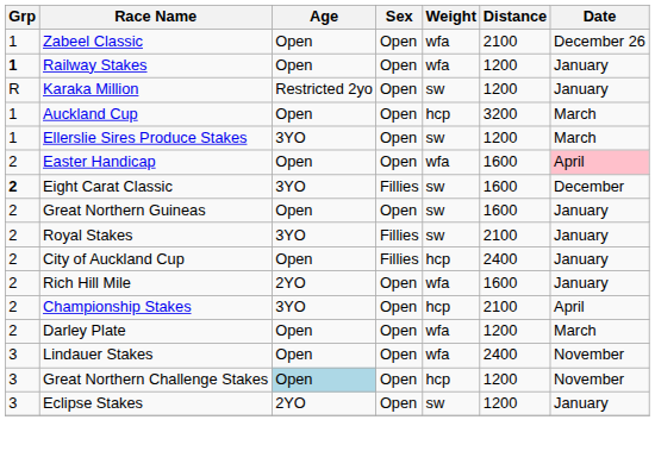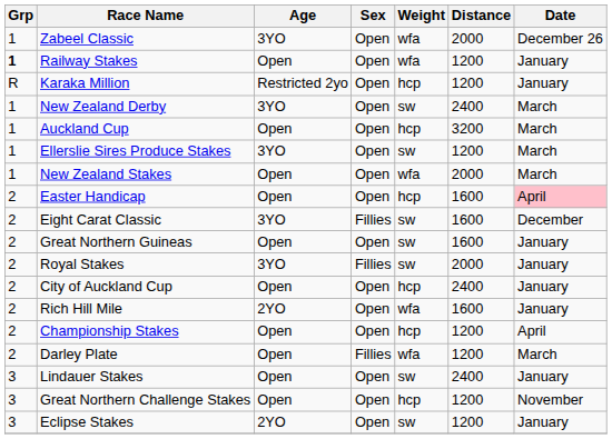Zabeel Classic | Age: Open -> 3YO
Zabeel Classic | Distance: 2100 -> 2000
Karaka Million | Weight: sw -> hcp
+ row: 1 | New Zealand Derby | 3YO | Open | sw | 2400 | March
+ row: 1 | New Zealand Stakes | Open | Open | wfa | 2000 | March
Easter Handicap | Weight: wfa -> hcp
Eight Carat Classic | Grp: bold -> normal
Royal Stakes | Distance: 2100 -> 2000
City of Auckland Cup | Sex: Fillies -> Open
Championship Stakes | Age: 3YO -> Open
Championship Stakes | Distance: 2100 -> 1200
Darley Plate | Sex: Open -> Fillies
Lindauer Stakes | Weight: wfa -> sw
Lindauer Stakes | Date: November -> January
Great Northern Challenge Stakes | Age: lightblue background -> no background
